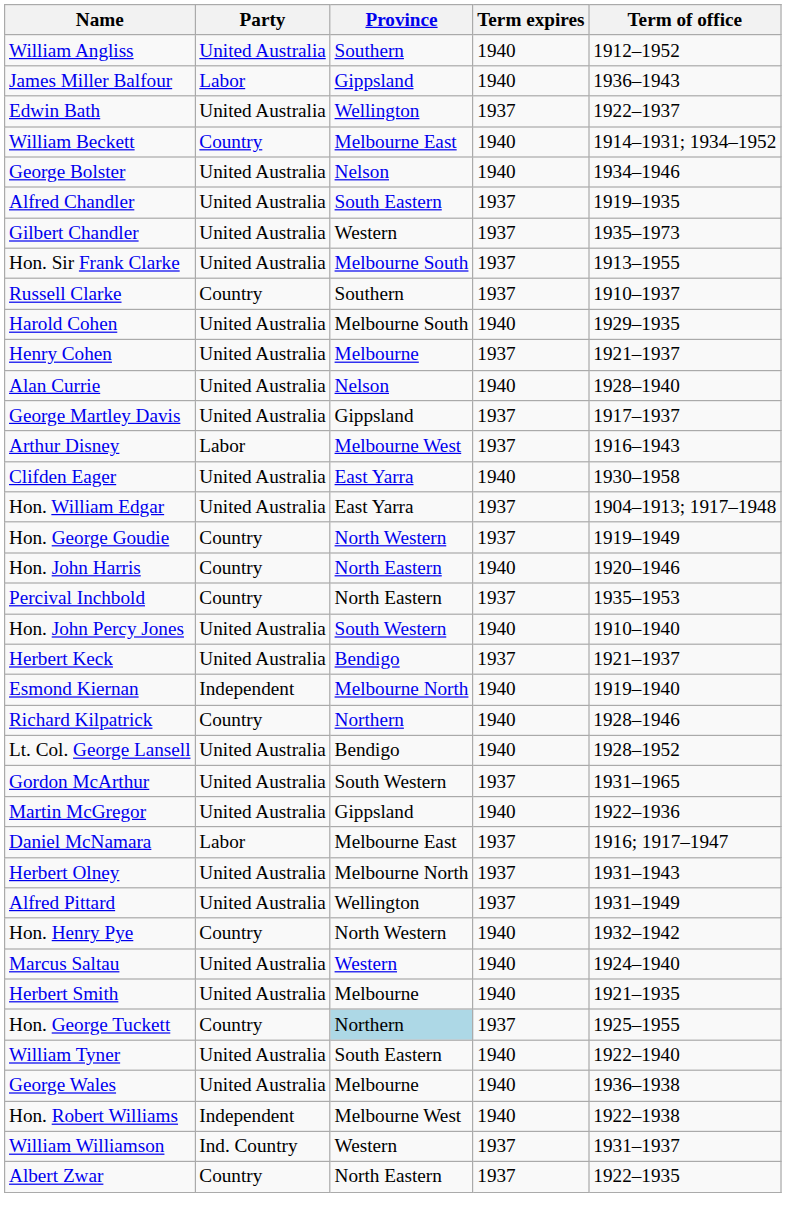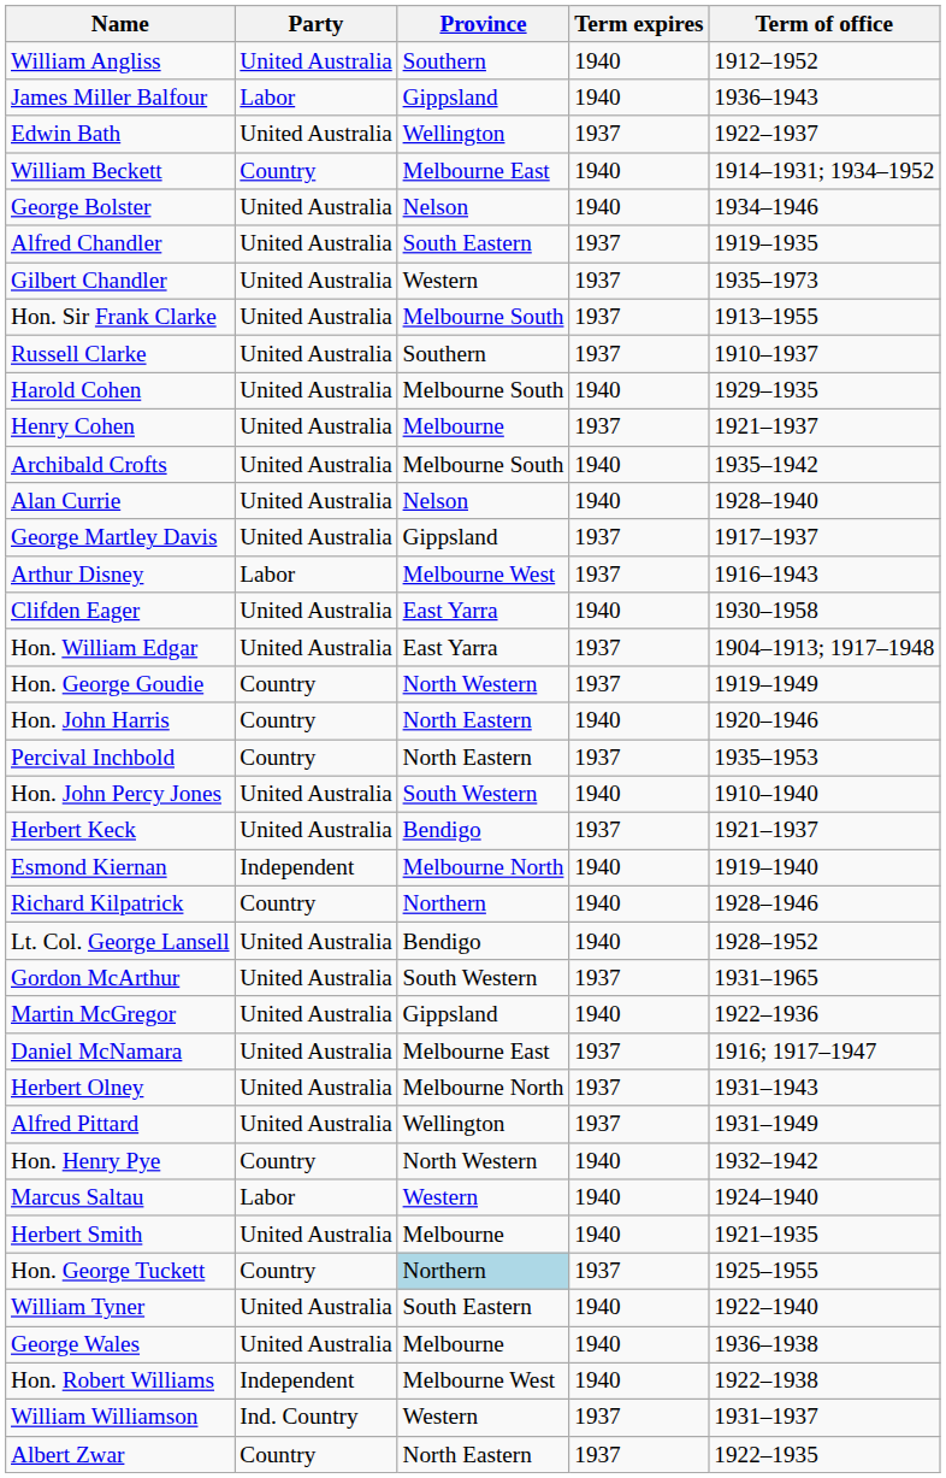Russell Clarke | Party: Country -> United Australia
+ row: Archibald Crofts | United Australia | Melbourne South | 1940 | 1935–1942
Daniel McNamara | Party: Labor -> United Australia
Marcus Saltau | Party: United Australia -> Labor
